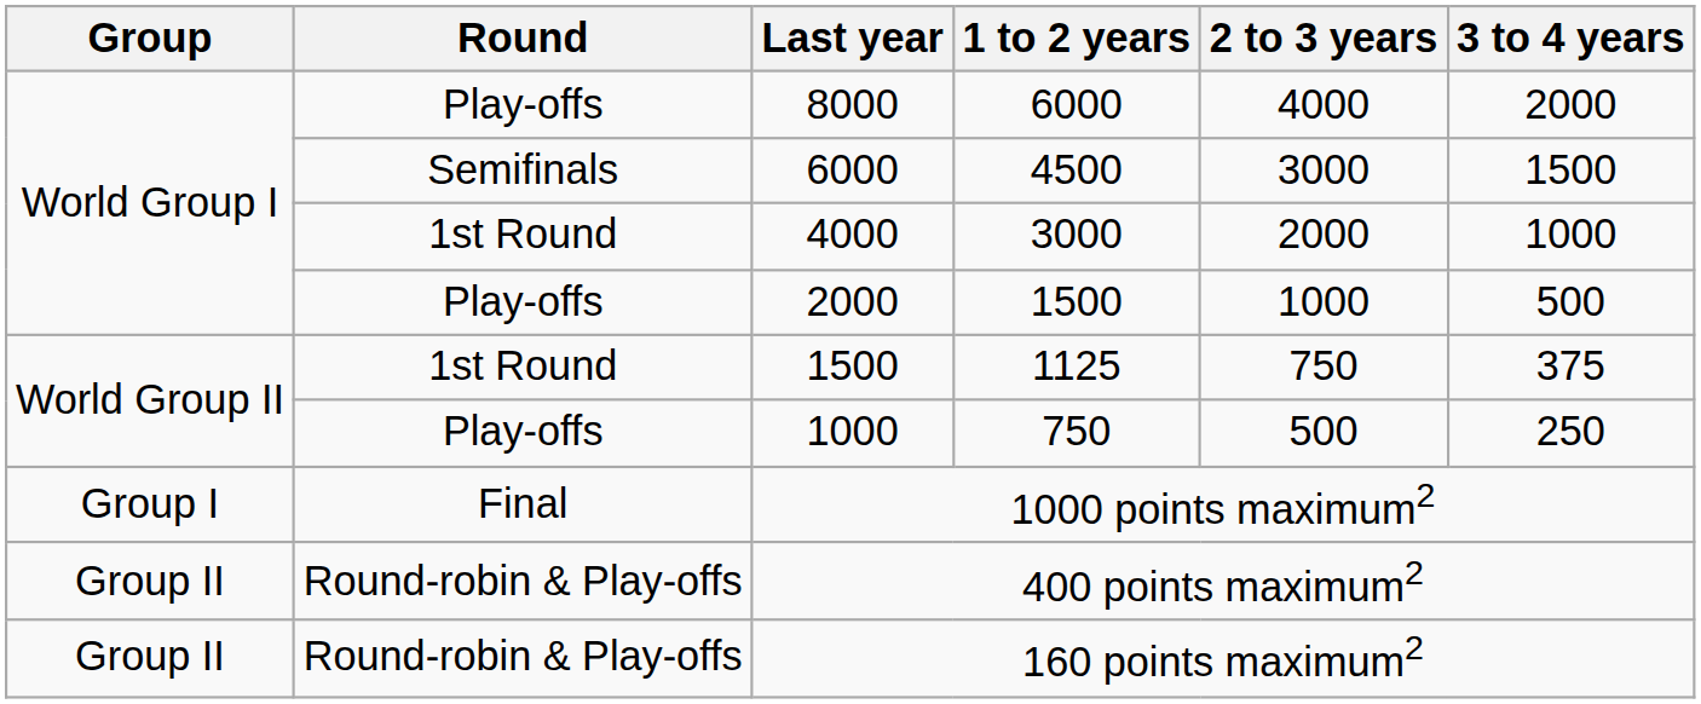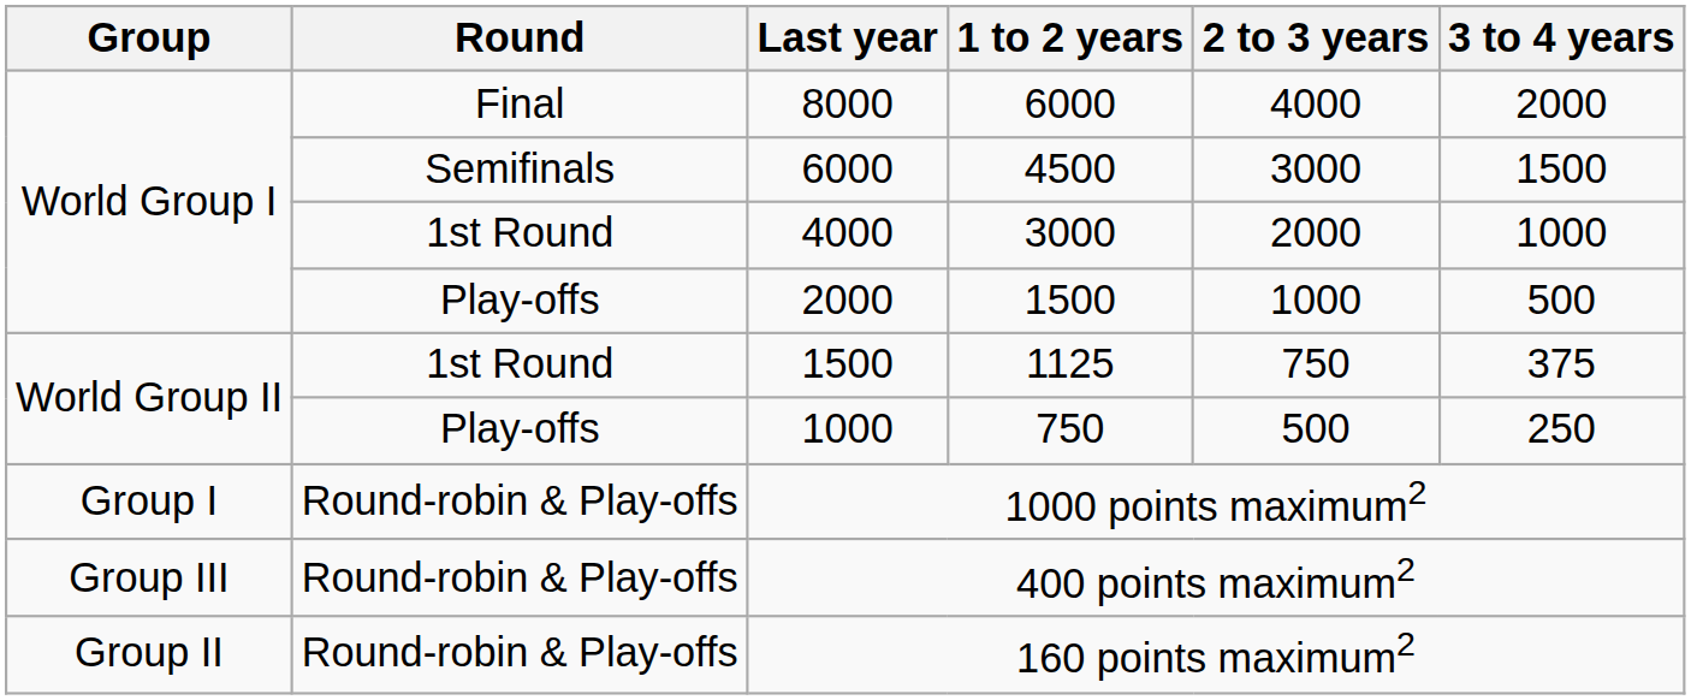8000 | Round: Play-offs -> Final
1000 points maximum2 | Round: Final -> Round-robin & Play-offs
400 points maximum2 | Group: Group II -> Group III
